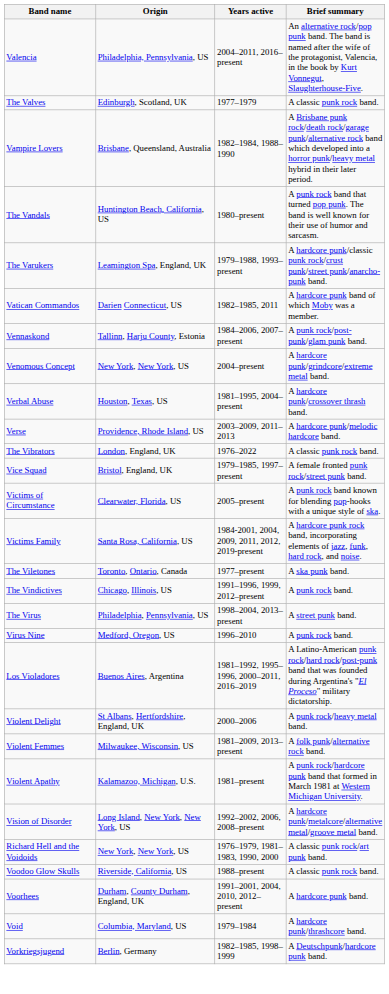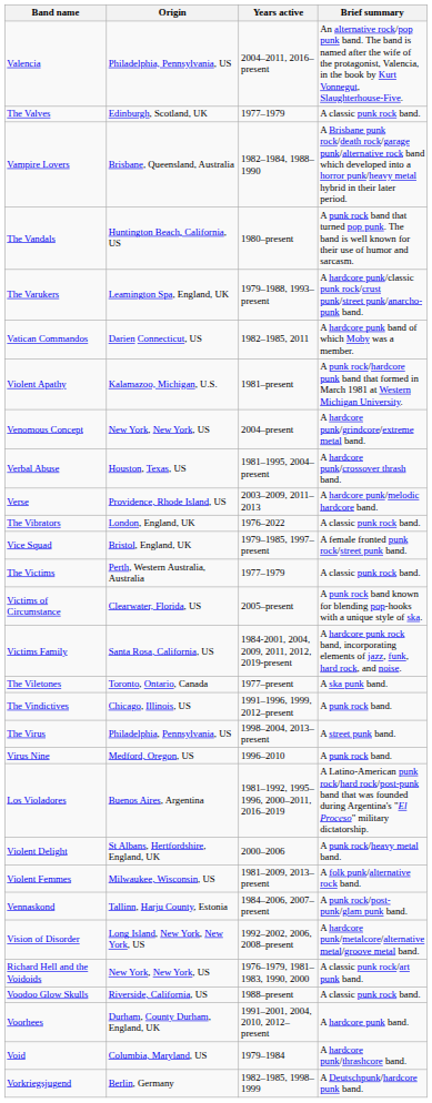rows swapped: Vennaskond <-> Violent Apathy
+ row: The Victims | Perth, Western Australia, Australia | 1977–1979 | A classic punk rock band.
